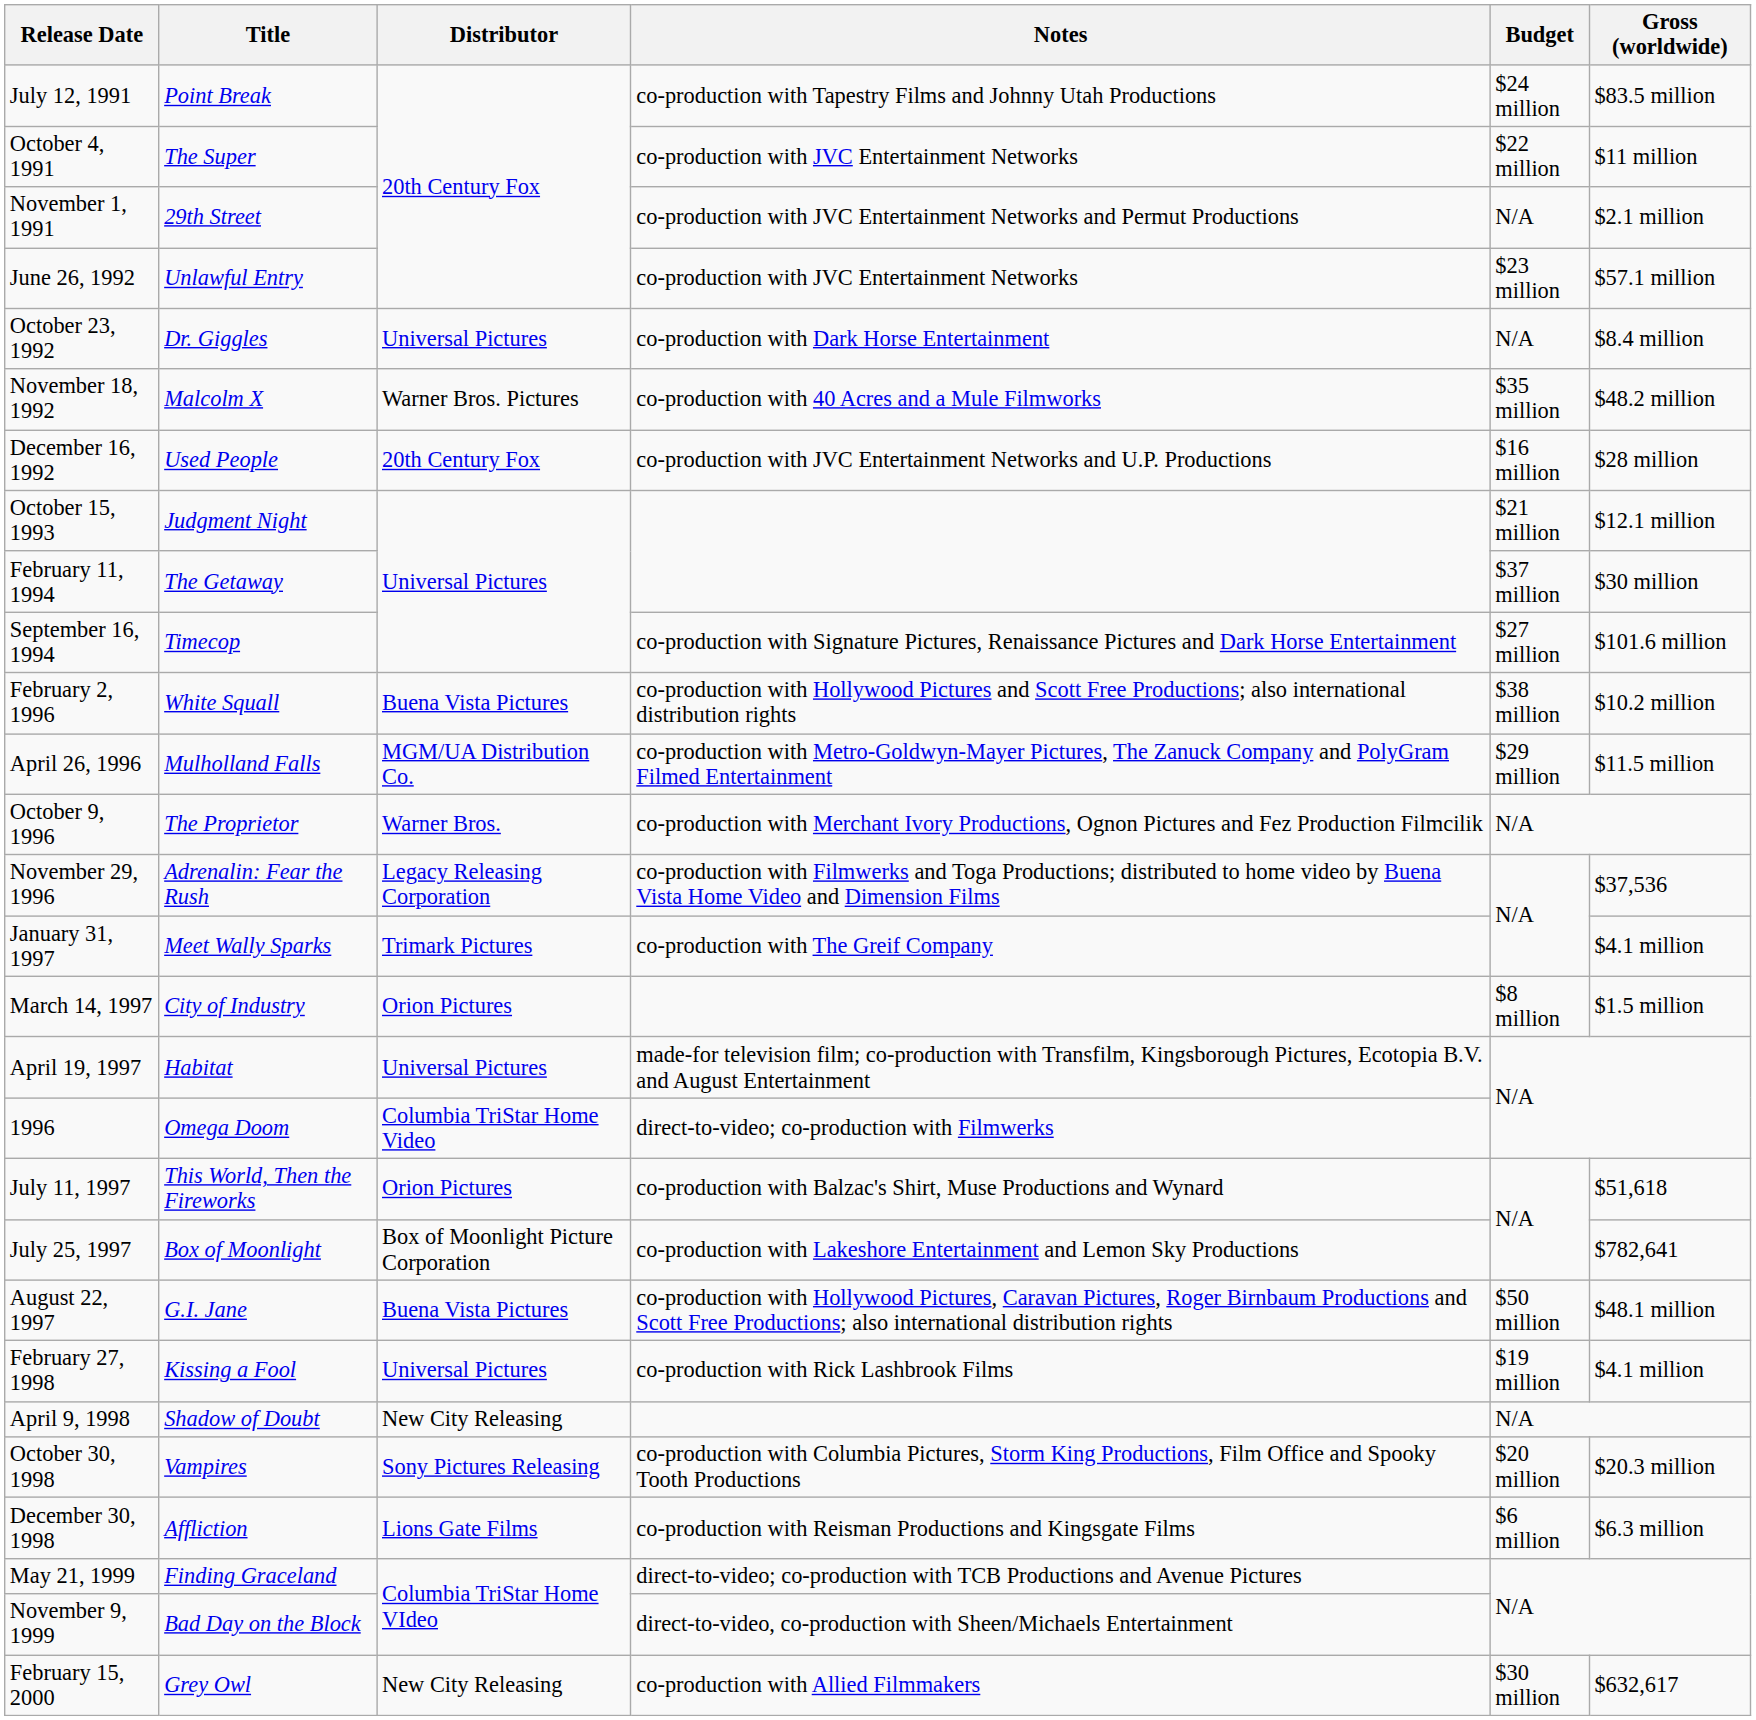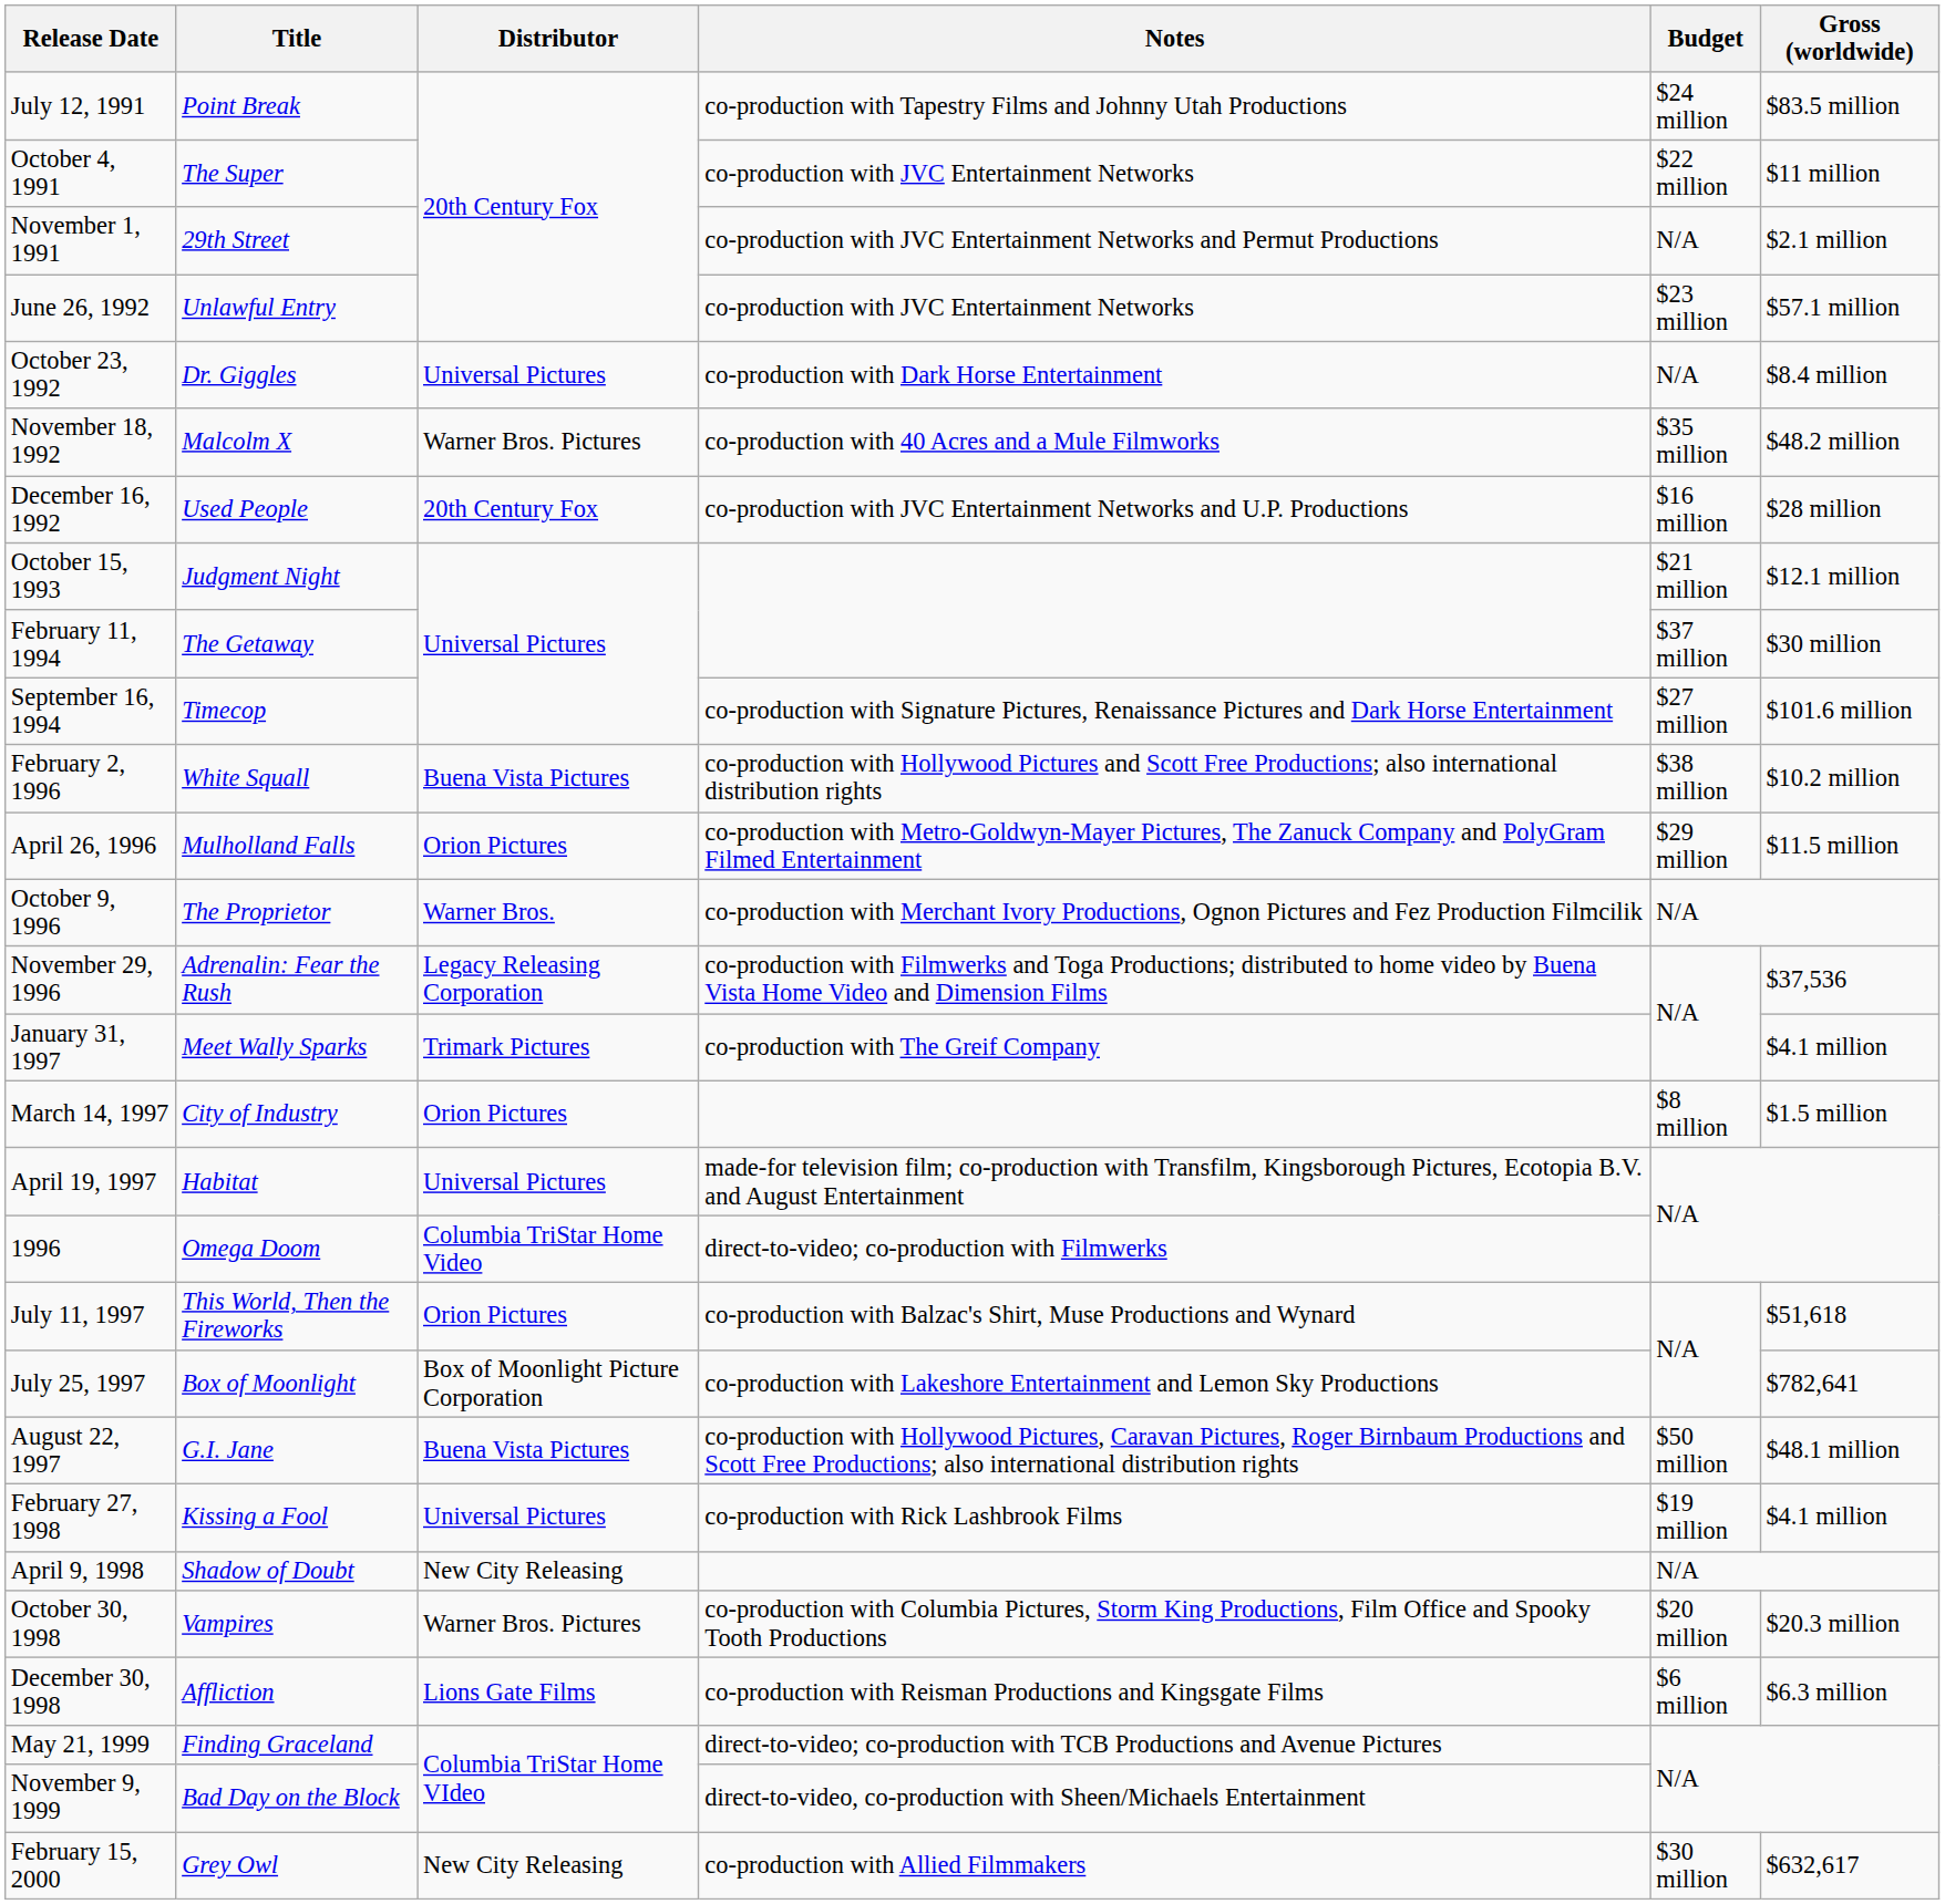April 26, 1996 | Distributor: MGM/UA Distribution Co. -> Orion Pictures
October 30, 1998 | Distributor: Sony Pictures Releasing -> Warner Bros. Pictures
